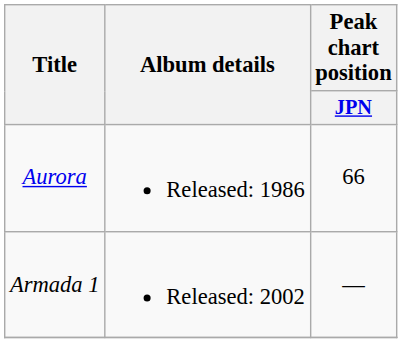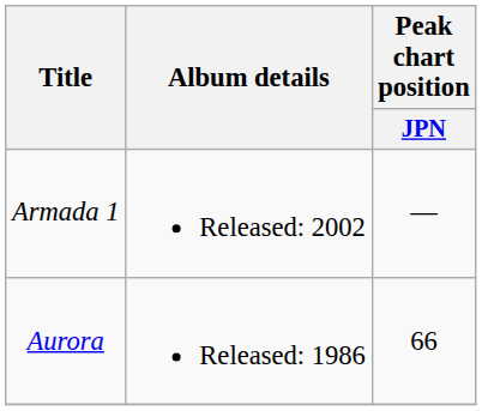rows swapped: Aurora <-> Armada 1
